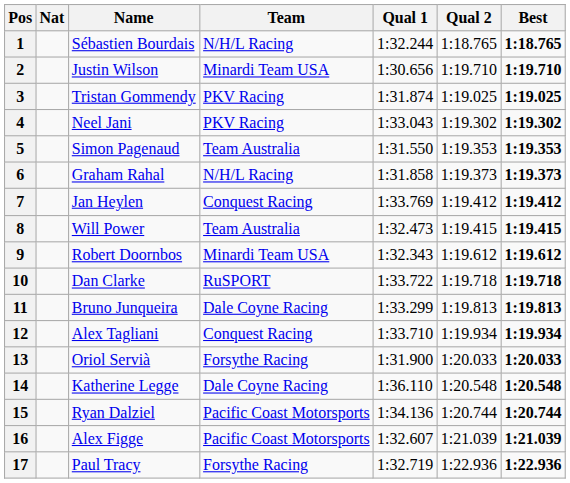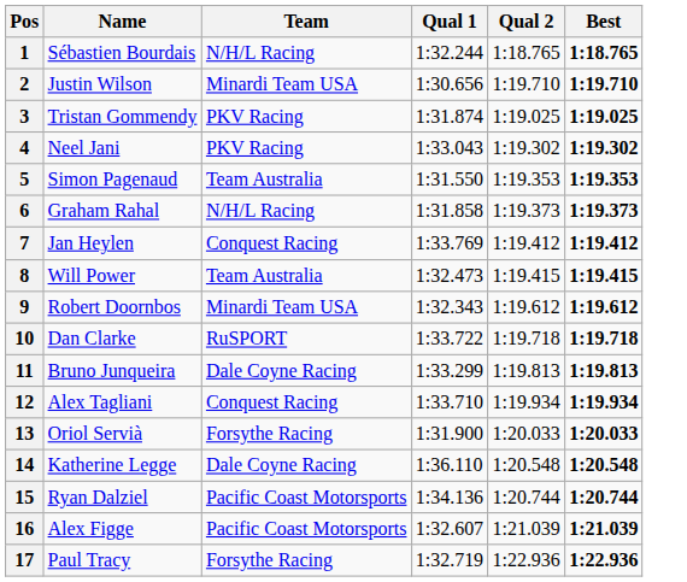- column: Nat
